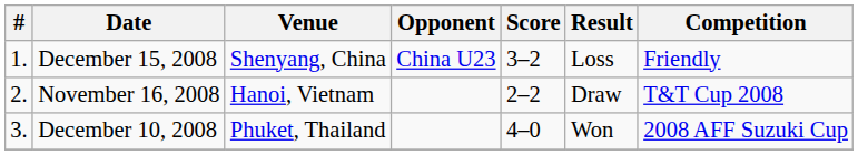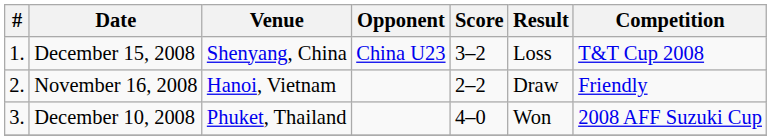December 15, 2008 | Competition: Friendly -> T&T Cup 2008
November 16, 2008 | Competition: T&T Cup 2008 -> Friendly
